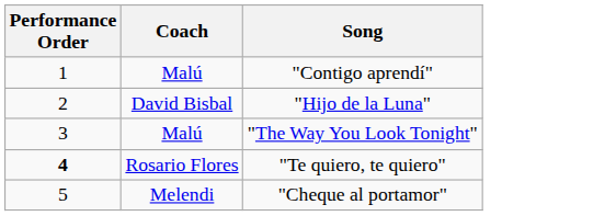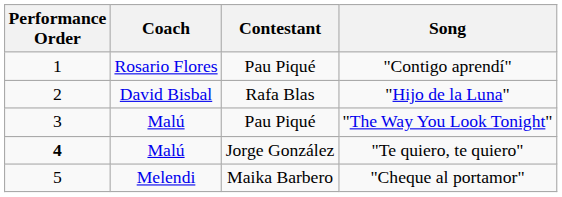+ column: Contestant | Pau Piqué | Rafa Blas | Pau Piqué | Jorge González | Maika Barbero
"Contigo aprendí" | Coach: Malú -> Rosario Flores
"Te quiero, te quiero" | Coach: Rosario Flores -> Malú
